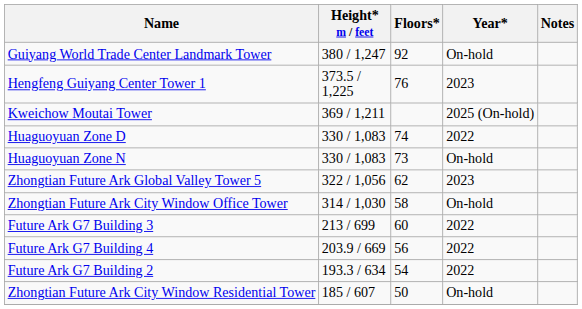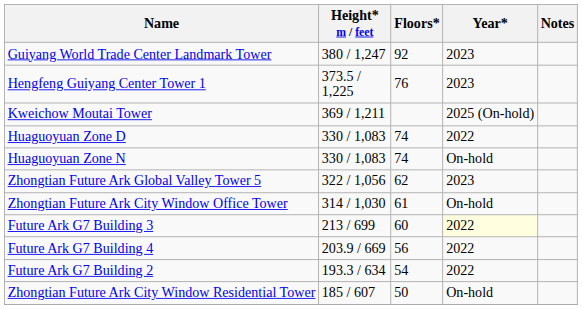Guiyang World Trade Center Landmark Tower | Year*: On-hold -> 2023
Huaguoyuan Zone N | Floors*: 73 -> 74
Zhongtian Future Ark City Window Office Tower | Floors*: 58 -> 61
Future Ark G7 Building 3 | Year*: no background -> lightyellow background
